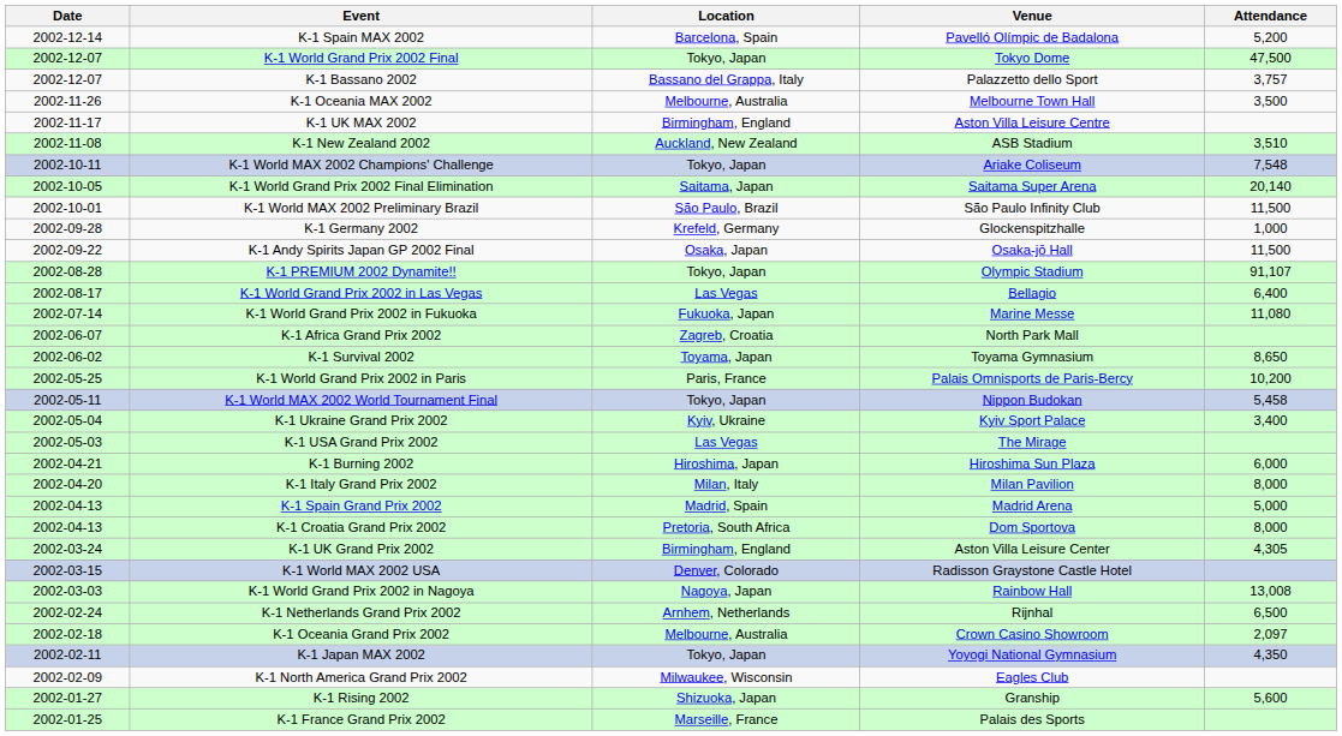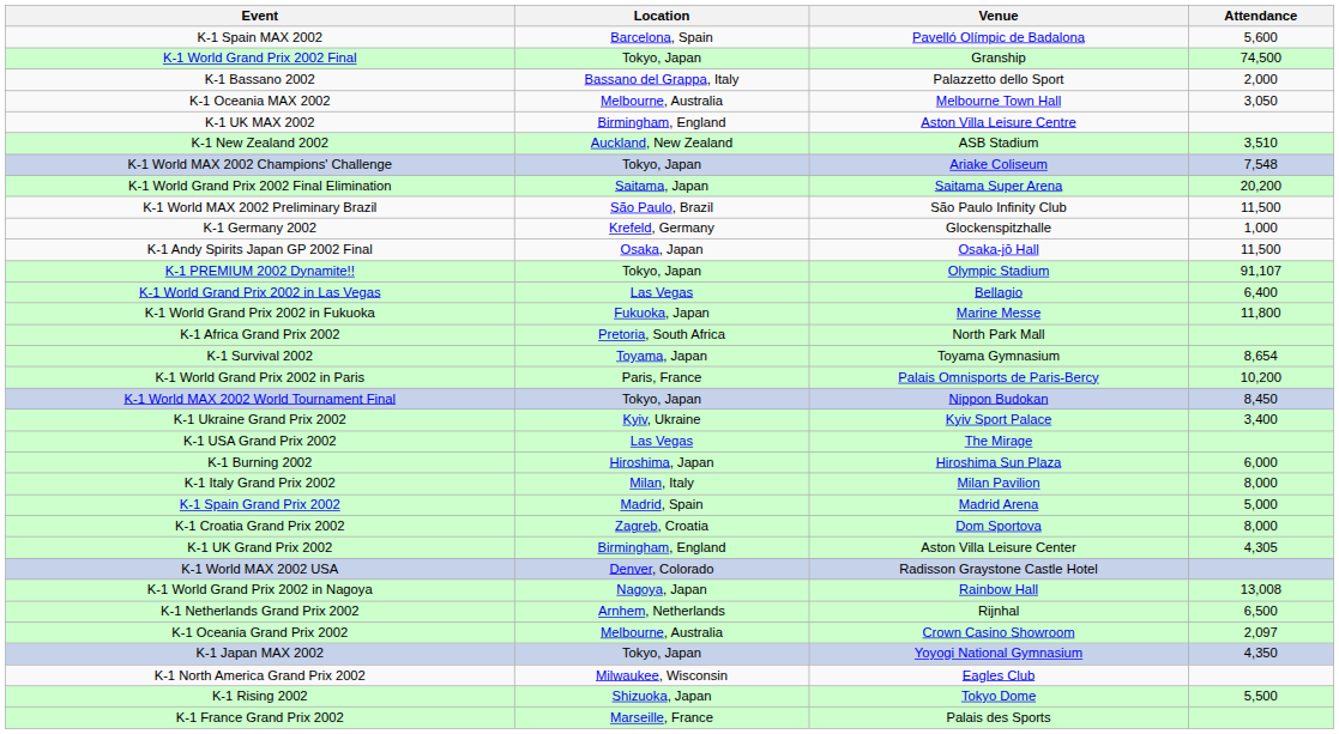- column: Date | 2002-12-14 | 2002-12-07 | 2002-12-07 | 2002-11-26 | 2002-11-17 | 2002-11-08 | 2002-10-11 | 2002-10-05 | 2002-10-01 | 2002-09-28 | 2002-09-22 | 2002-08-28 | 2002-08-17 | 2002-07-14 | 2002-06-07 | 2002-06-02 | 2002-05-25 | 2002-05-11 | 2002-05-04 | 2002-05-03 | 2002-04-21 | 2002-04-20 | 2002-04-13 | 2002-04-13 | 2002-03-24 | 2002-03-15 | 2002-03-03 | 2002-02-24 | 2002-02-18 | 2002-02-11 | 2002-02-09 | 2002-01-27 | 2002-01-25
K-1 Spain MAX 2002 | Attendance: 5,200 -> 5,600
K-1 World Grand Prix 2002 Final | Venue: Tokyo Dome -> Granship
K-1 World Grand Prix 2002 Final | Attendance: 47,500 -> 74,500
K-1 Bassano 2002 | Attendance: 3,757 -> 2,000
K-1 Oceania MAX 2002 | Attendance: 3,500 -> 3,050
K-1 World Grand Prix 2002 Final Elimination | Attendance: 20,140 -> 20,200
K-1 World Grand Prix 2002 in Fukuoka | Attendance: 11,080 -> 11,800
K-1 Africa Grand Prix 2002 | Location: Zagreb, Croatia -> Pretoria, South Africa
K-1 Survival 2002 | Attendance: 8,650 -> 8,654
K-1 World MAX 2002 World Tournament Final | Attendance: 5,458 -> 8,450
K-1 Croatia Grand Prix 2002 | Location: Pretoria, South Africa -> Zagreb, Croatia
K-1 Rising 2002 | Venue: Granship -> Tokyo Dome
K-1 Rising 2002 | Attendance: 5,600 -> 5,500
